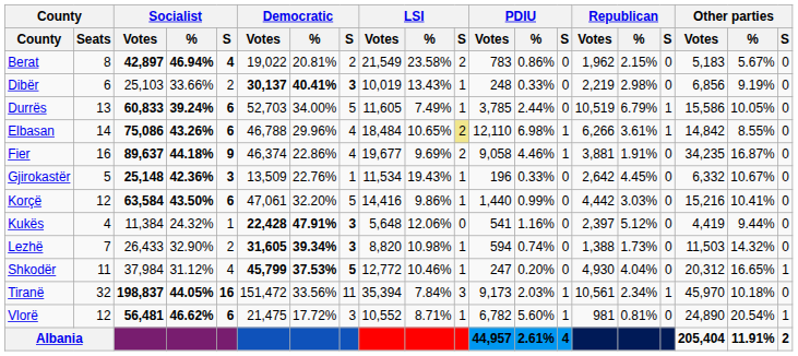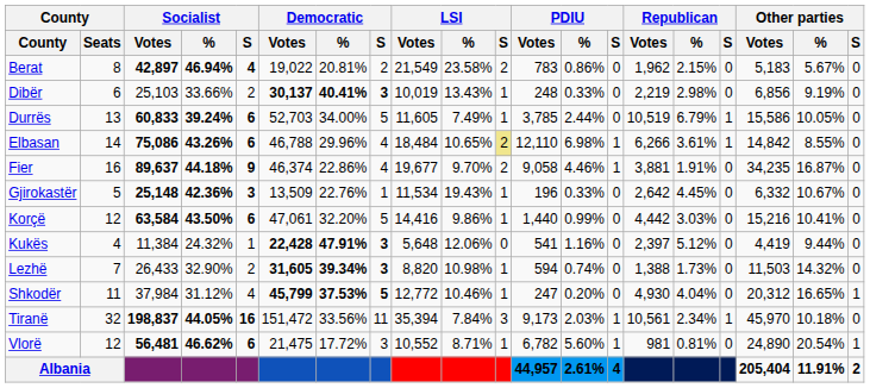Fier | LSI / %: 9.69% -> 9.70%
